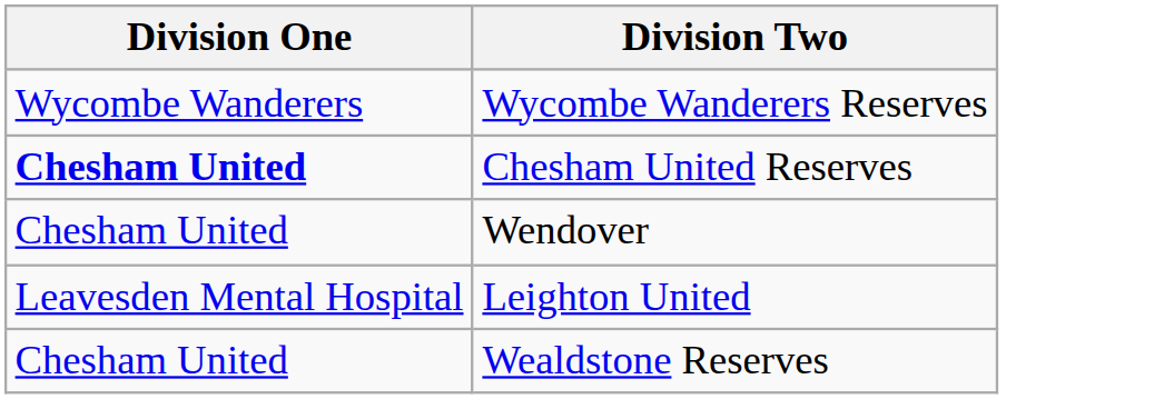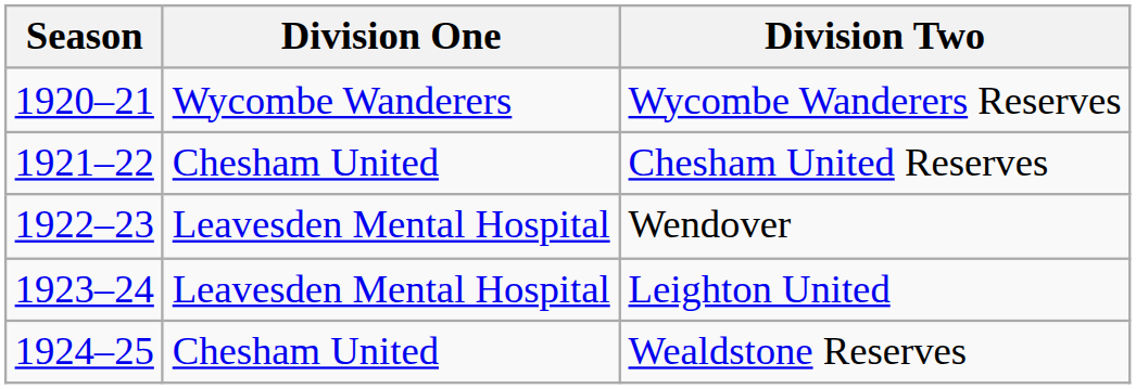+ column: Season | 1920–21 | 1921–22 | 1922–23 | 1923–24 | 1924–25
Chesham United Reserves | Division One: bold -> normal
Wendover | Division One: Chesham United -> Leavesden Mental Hospital
